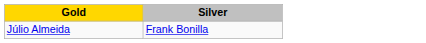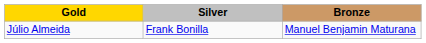+ column: Bronze | Manuel Benjamin Maturana
